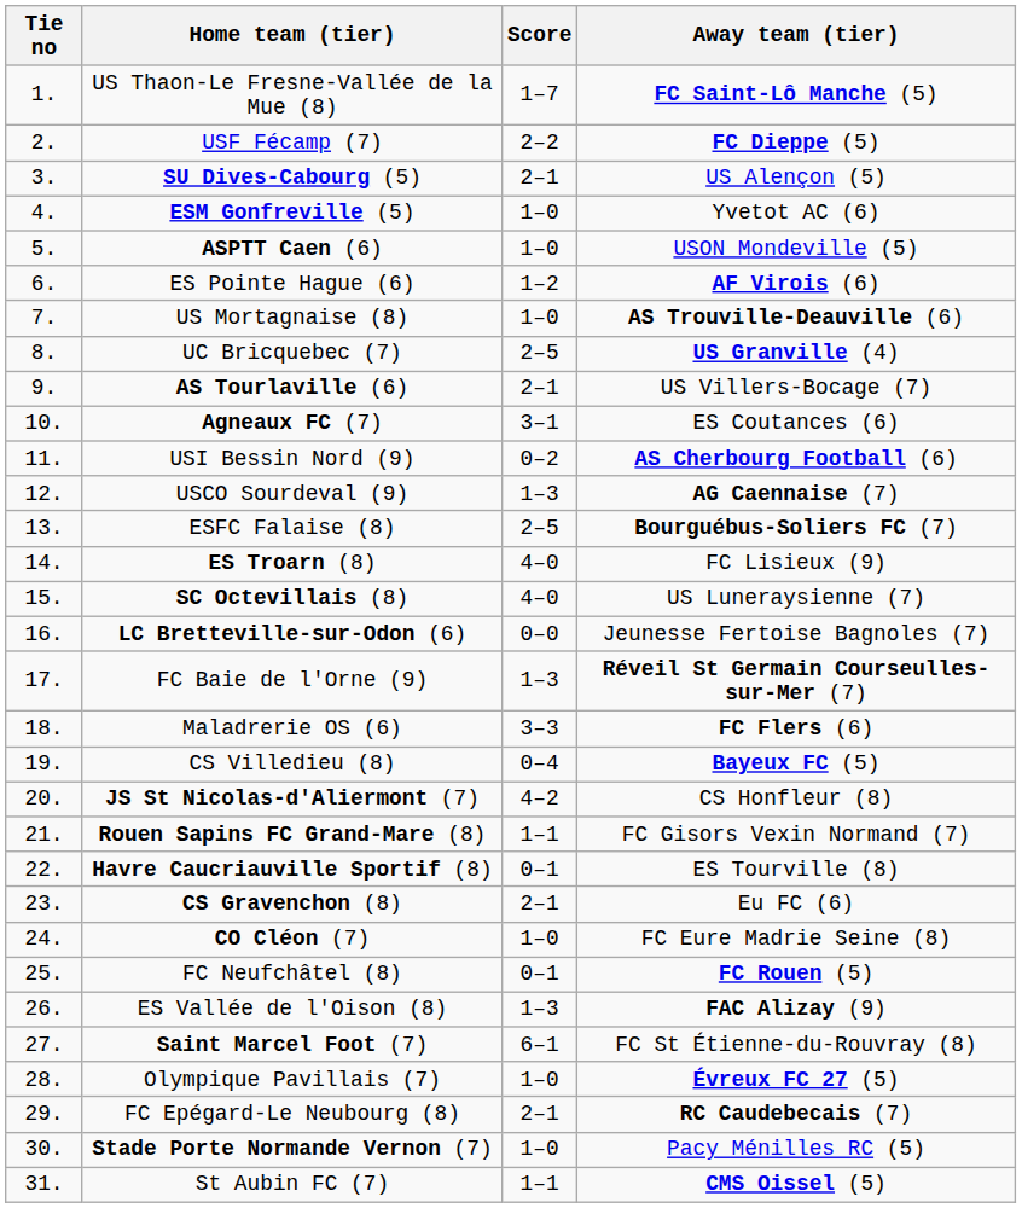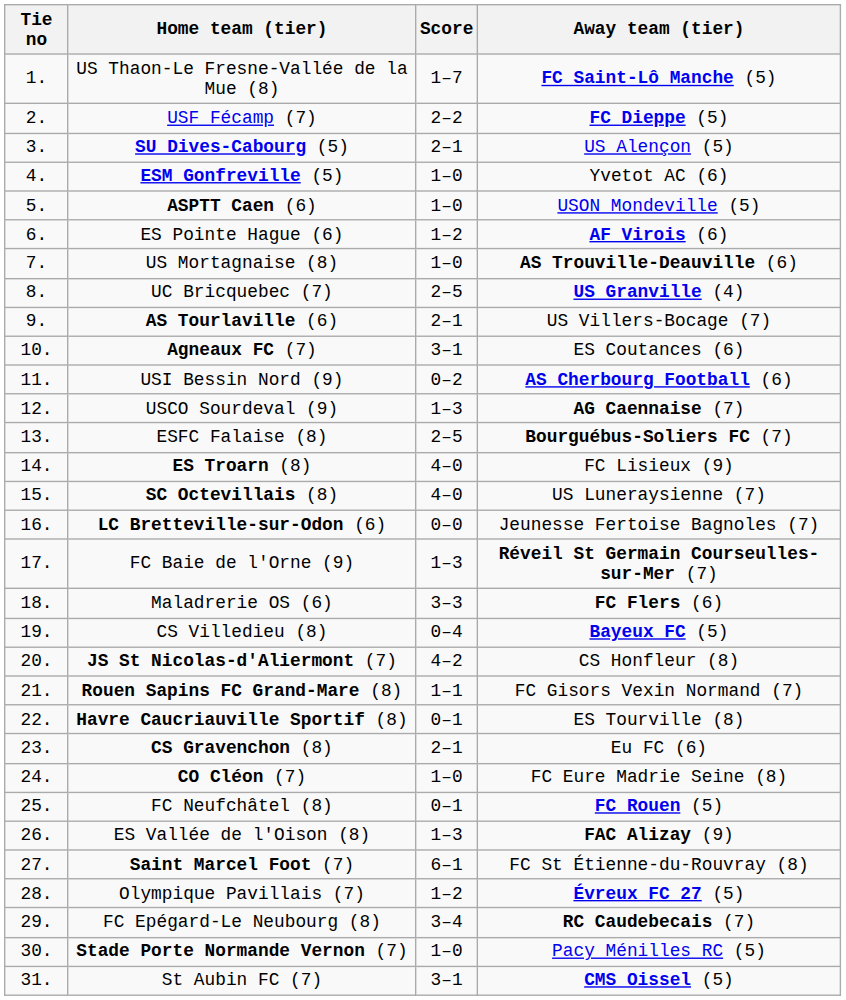Olympique Pavillais (7) | Score: 1–0 -> 1–2
FC Epégard-Le Neubourg (8) | Score: 2–1 -> 3–4
St Aubin FC (7) | Score: 1–1 -> 3–1
